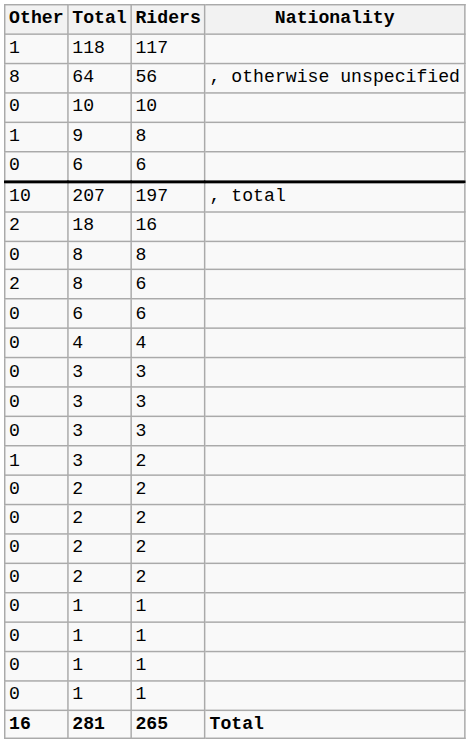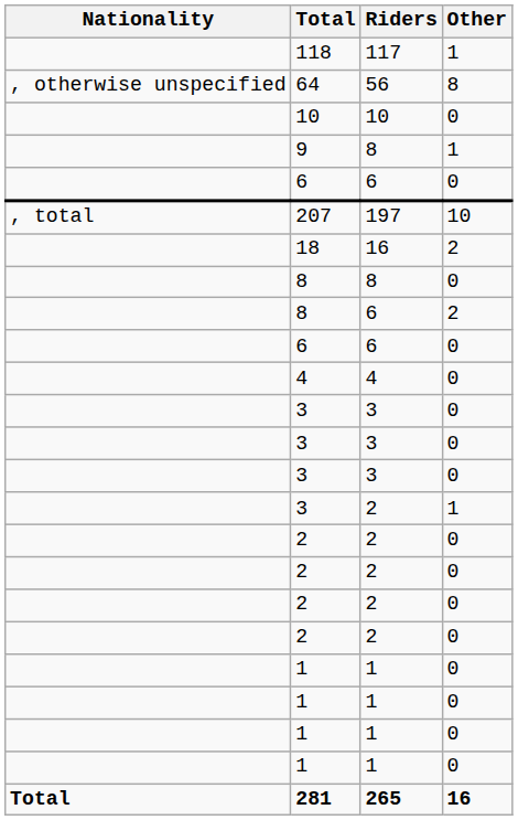columns swapped: Nationality <-> Other
